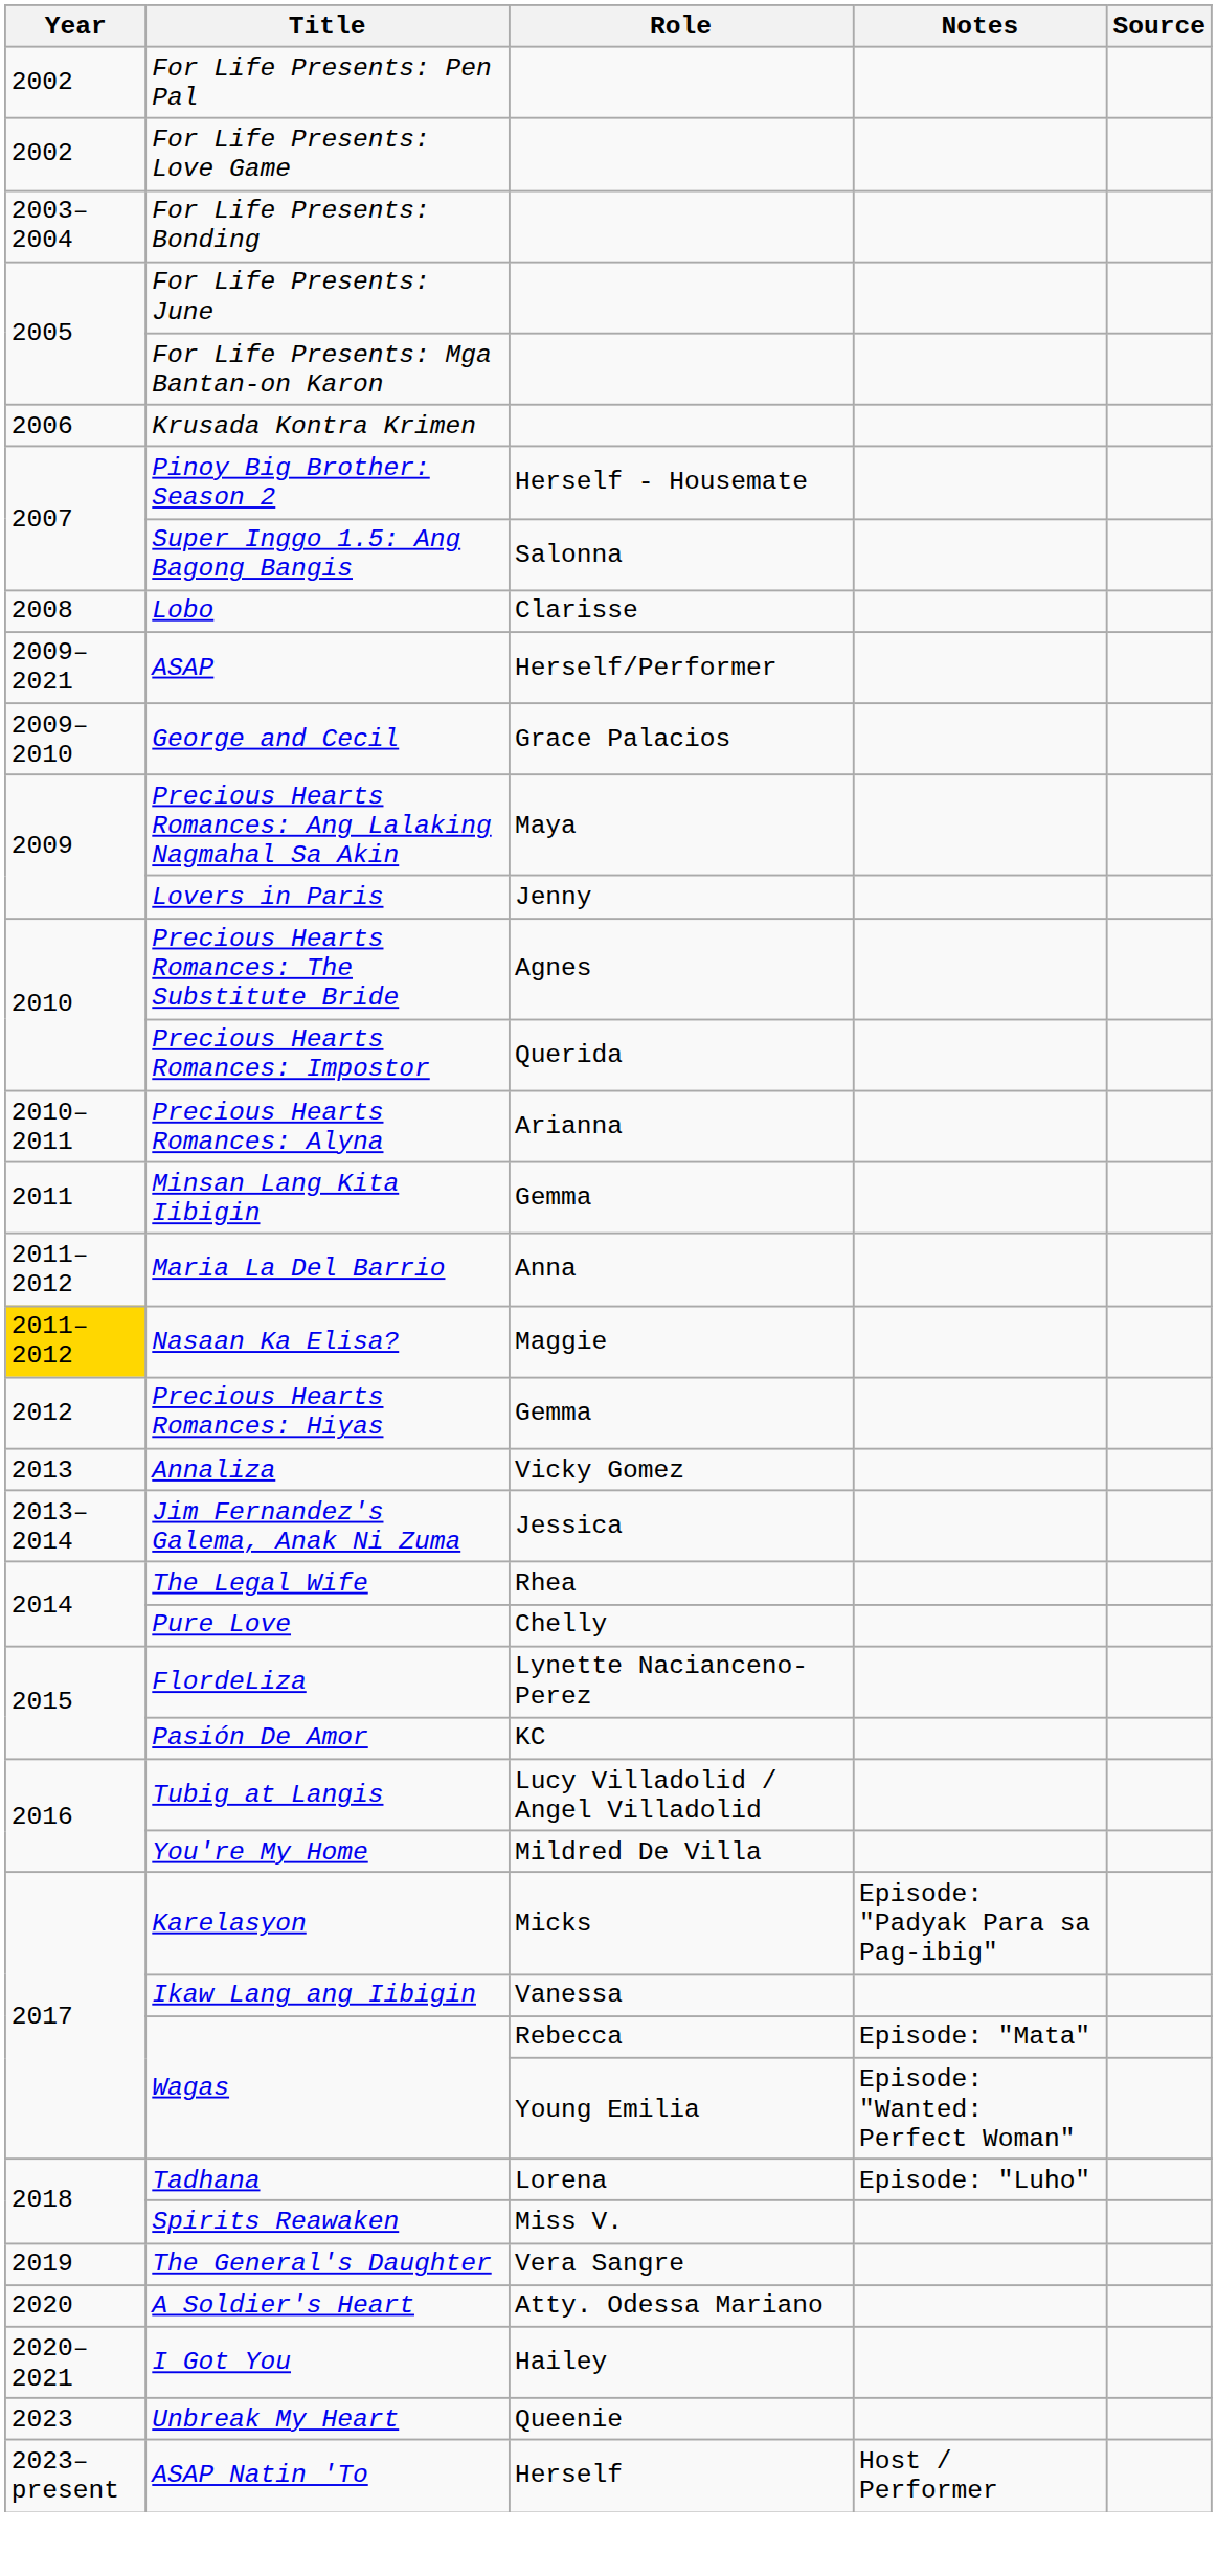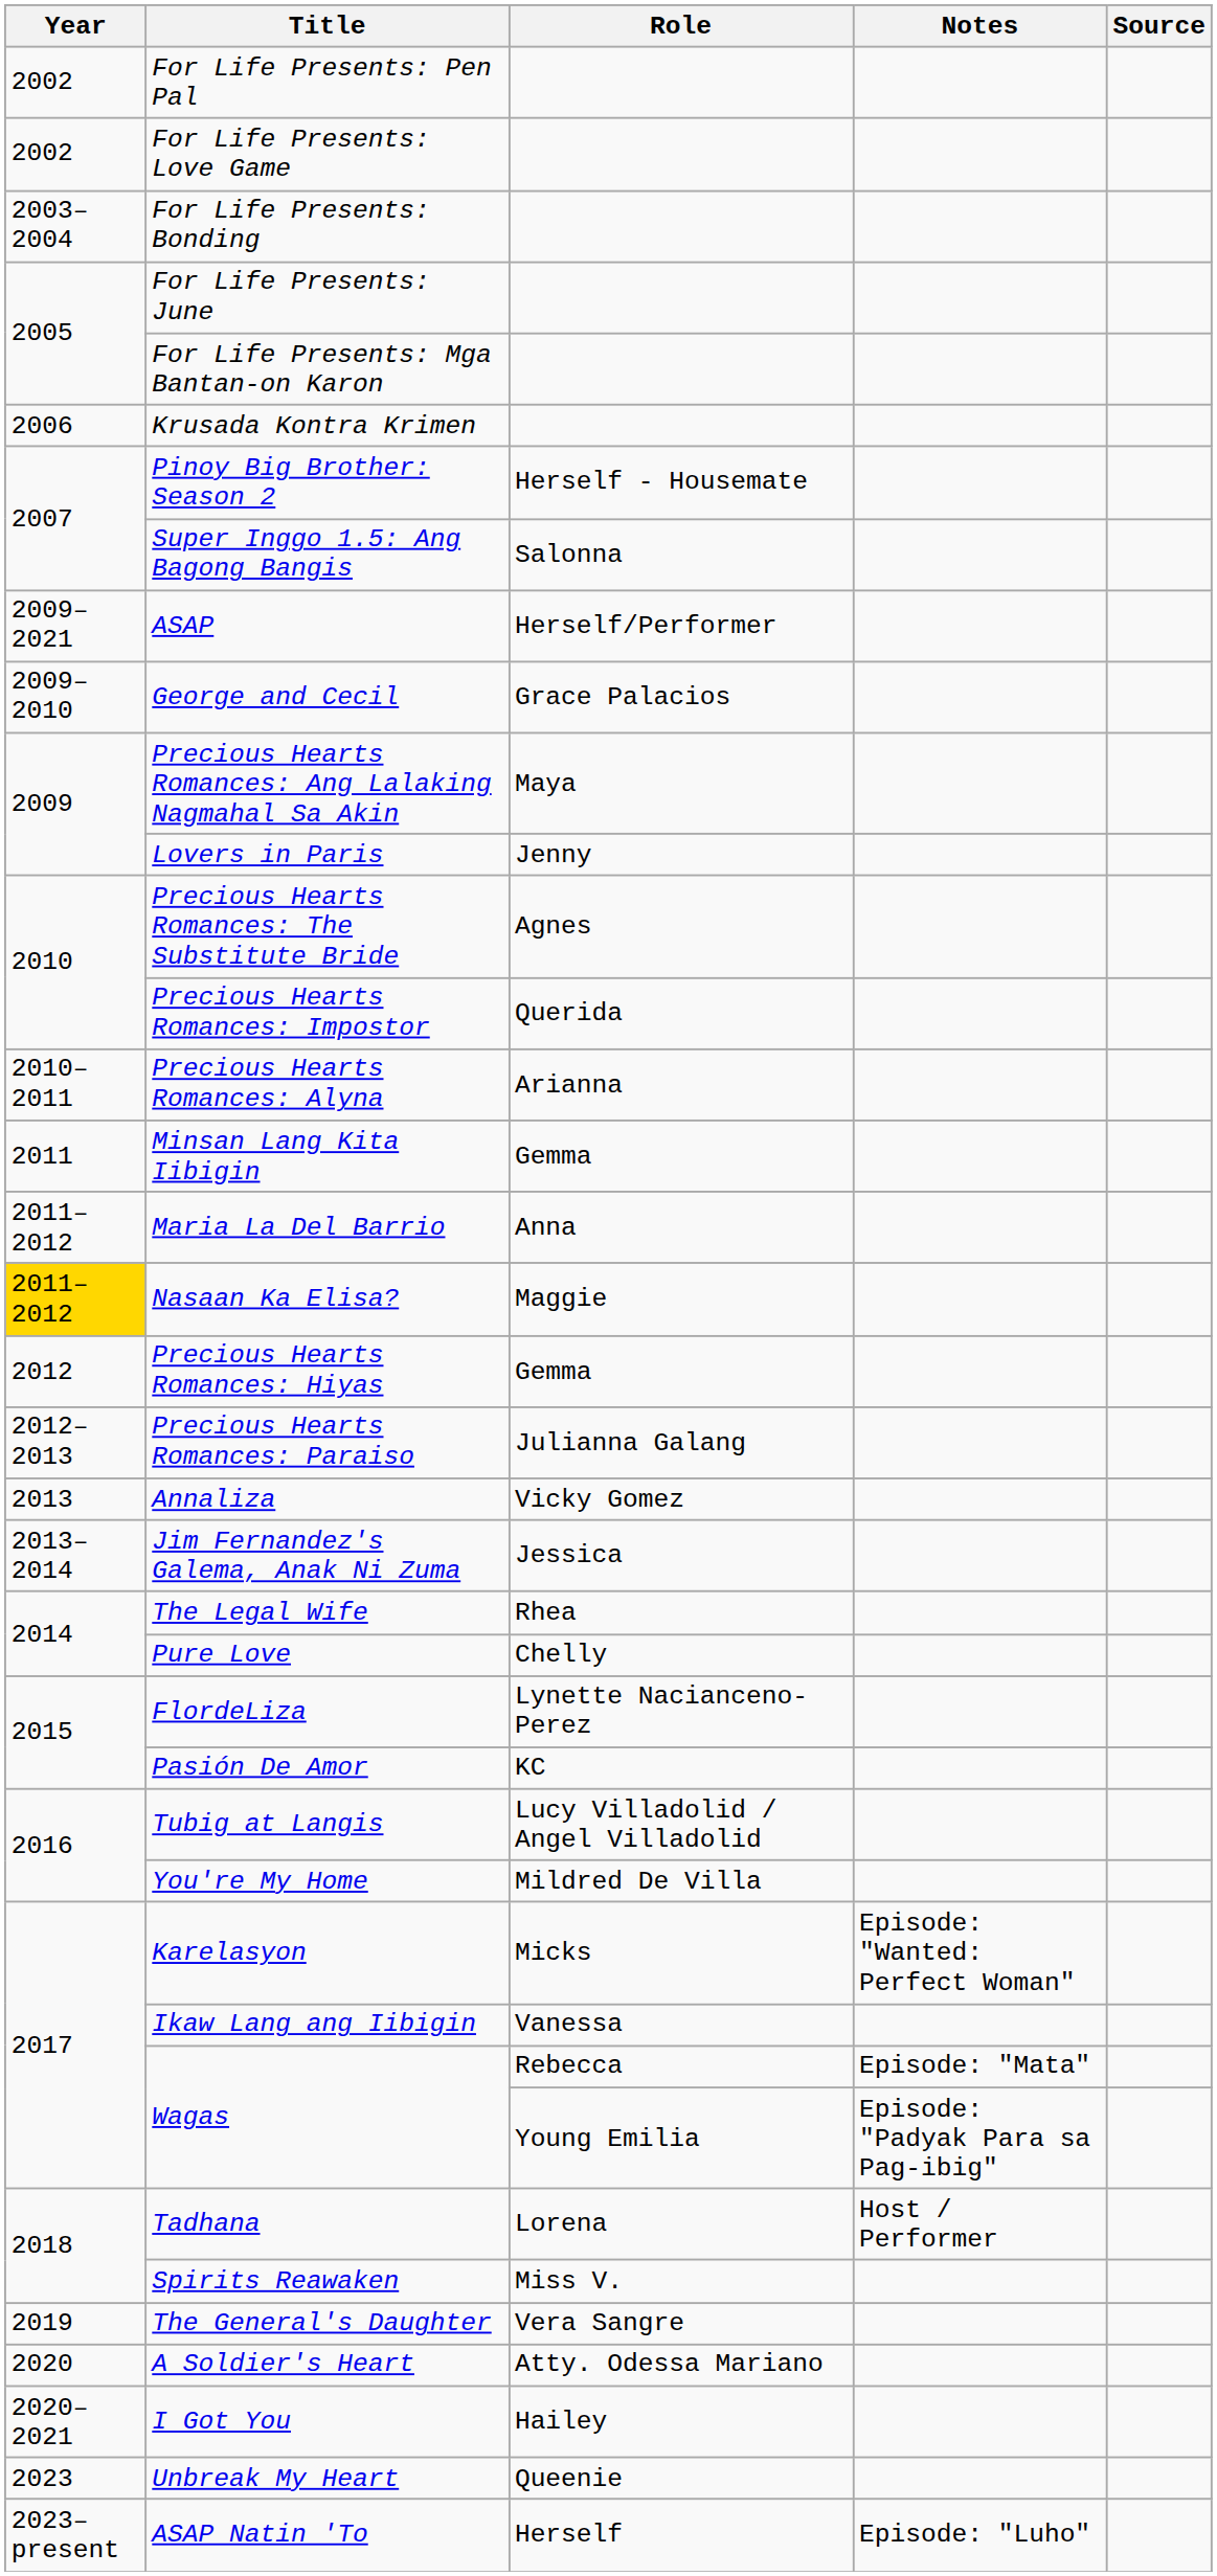- row: 2008 | Lobo | Clarisse
+ row: 2012–2013 | Precious Hearts Romances: Paraiso | Julianna Galang
Karelasyon | Notes: Episode: "Padyak Para sa Pag-ibig" -> Episode: "Wanted: Perfect Woman"
Wagas / Young Emilia | Notes: Episode: "Wanted: Perfect Woman" -> Episode: "Padyak Para sa Pag-ibig"
Tadhana | Notes: Episode: "Luho" -> Host / Performer
ASAP Natin 'To | Notes: Host / Performer -> Episode: "Luho"
